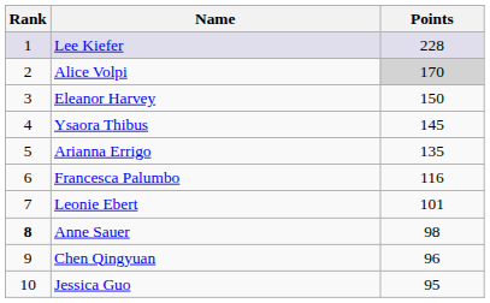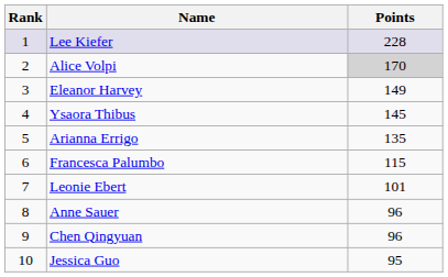Eleanor Harvey | Points: 150 -> 149
Francesca Palumbo | Points: 116 -> 115
Anne Sauer | Rank: bold -> normal
Anne Sauer | Points: 98 -> 96
